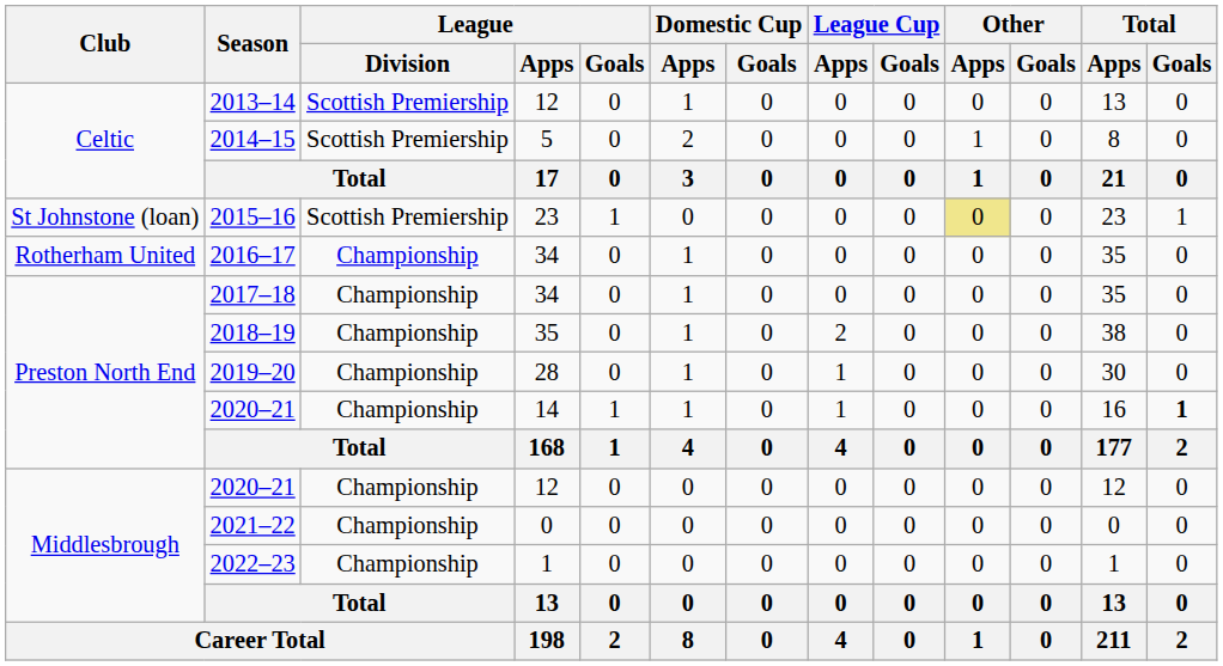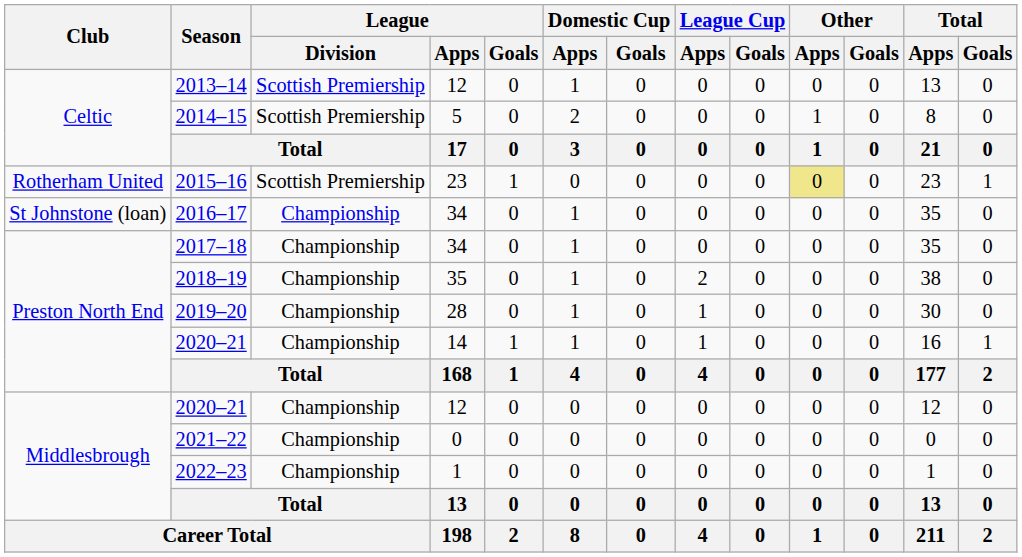2015–16 | Club: St Johnstone (loan) -> Rotherham United
2016–17 | Club: Rotherham United -> St Johnstone (loan)
2020–21 / 14 | Total / Goals: bold -> normal
